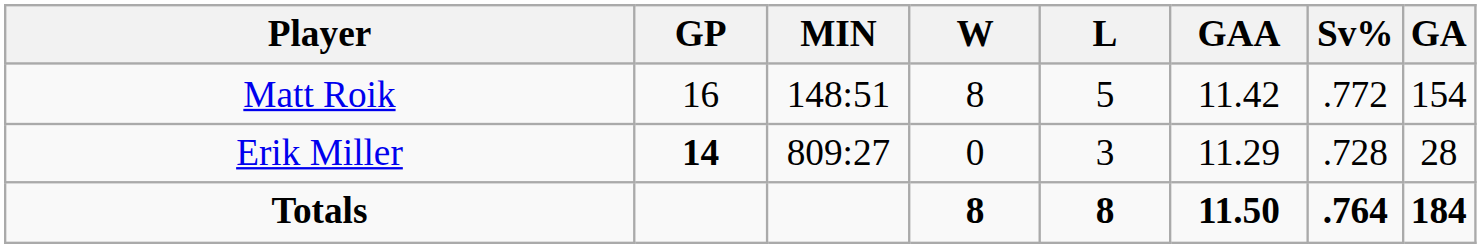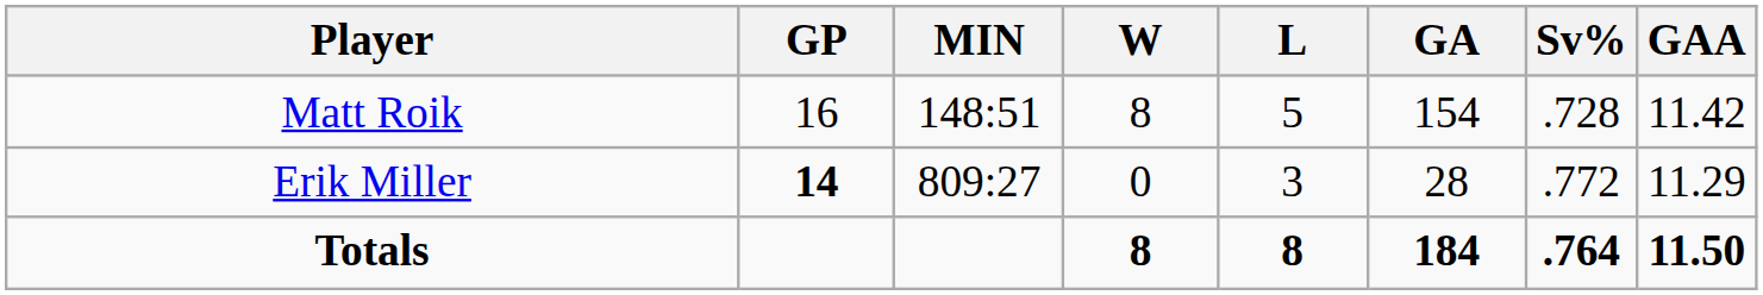columns swapped: GA <-> GAA
Matt Roik | Sv%: .772 -> .728
Erik Miller | Sv%: .728 -> .772
